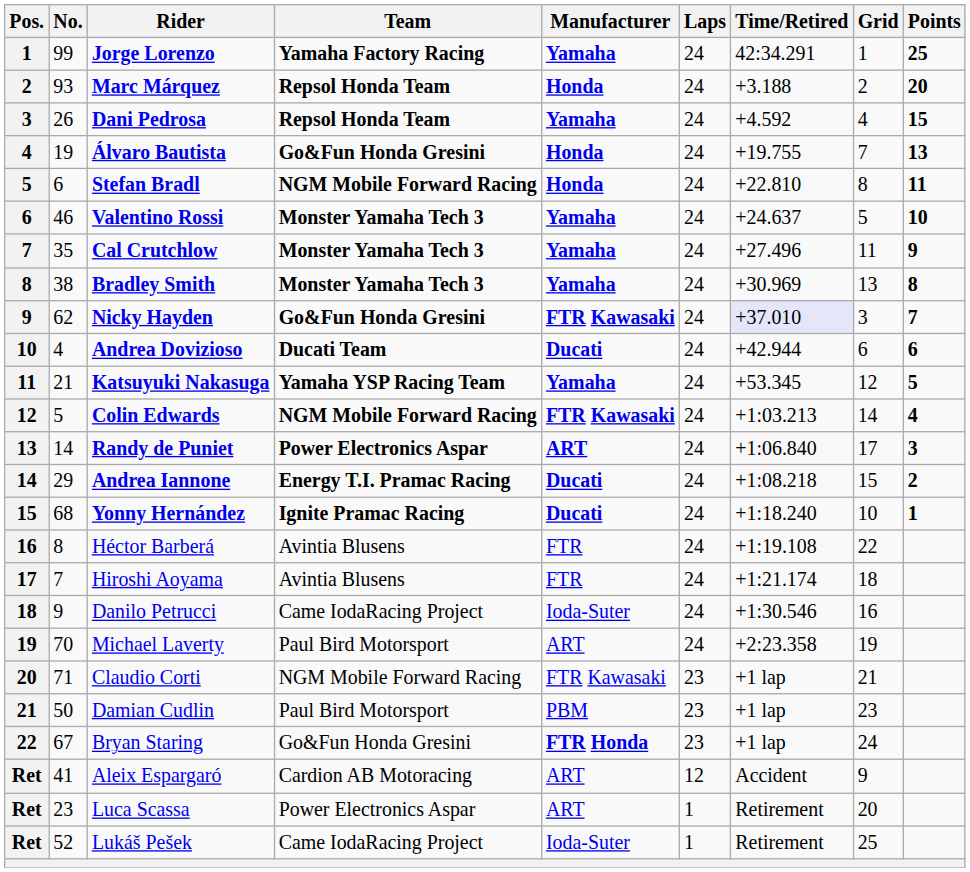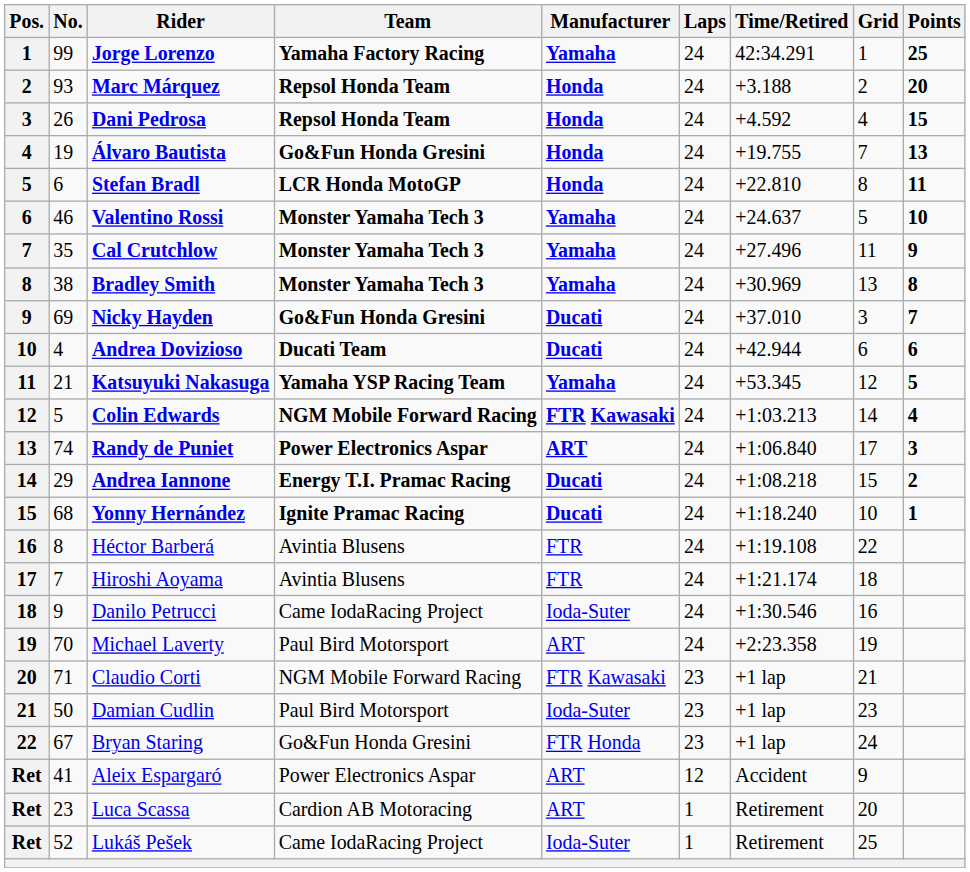Dani Pedrosa | Manufacturer: Yamaha -> Honda
Stefan Bradl | Team: NGM Mobile Forward Racing -> LCR Honda MotoGP
Nicky Hayden | No.: 62 -> 69
Nicky Hayden | Manufacturer: FTR Kawasaki -> Ducati
Nicky Hayden | Time/Retired: lavender background -> no background
Randy de Puniet | No.: 14 -> 74
Damian Cudlin | Manufacturer: PBM -> Ioda-Suter
Bryan Staring | Manufacturer: bold -> normal
Aleix Espargaró | Team: Cardion AB Motoracing -> Power Electronics Aspar
Luca Scassa | Team: Power Electronics Aspar -> Cardion AB Motoracing
